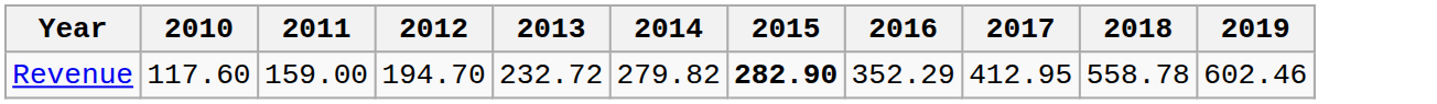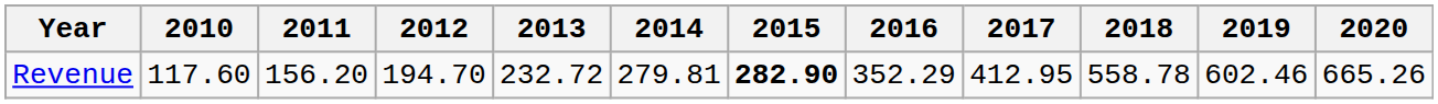+ column: 2020 | 665.26
Revenue | 2011: 159.00 -> 156.20
Revenue | 2014: 279.82 -> 279.81
